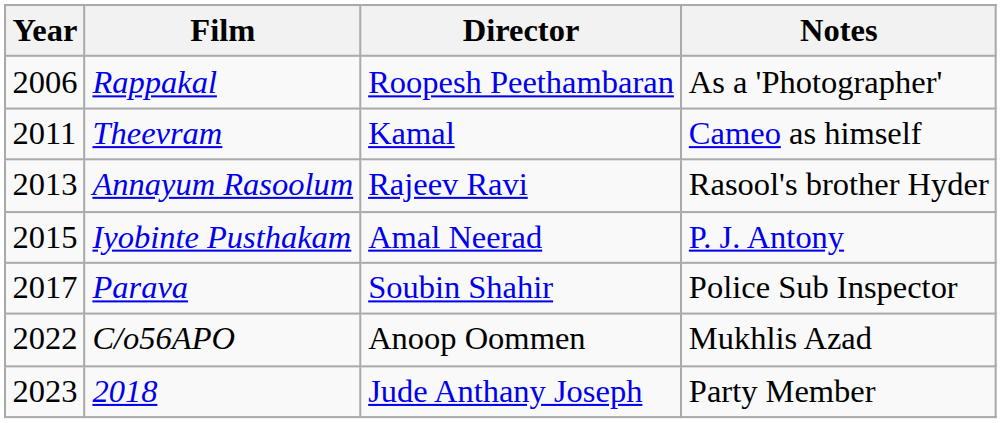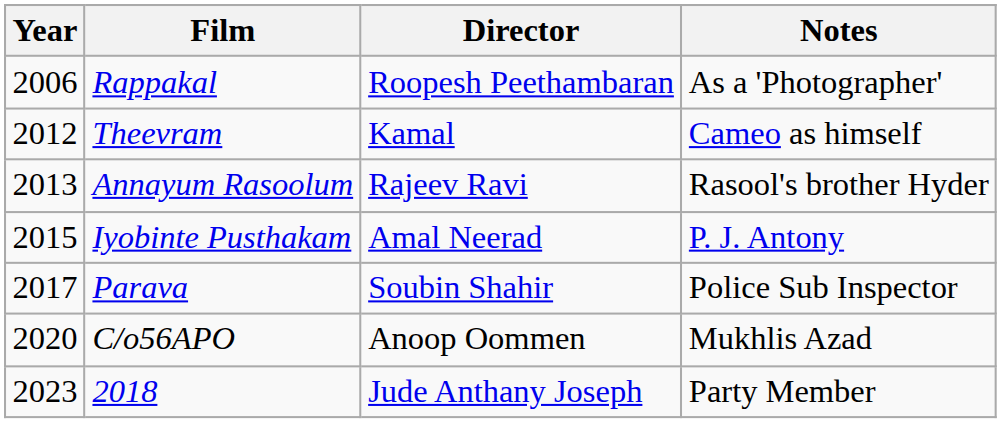Theevram | Year: 2011 -> 2012
C/o56APO | Year: 2022 -> 2020
